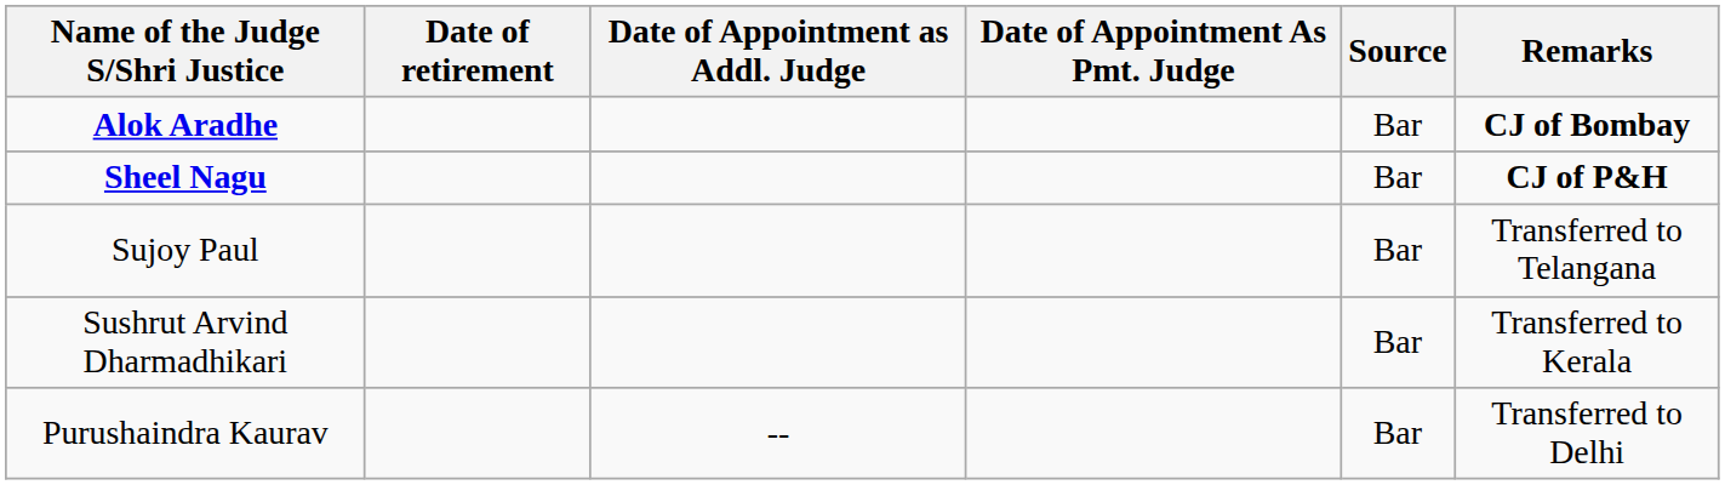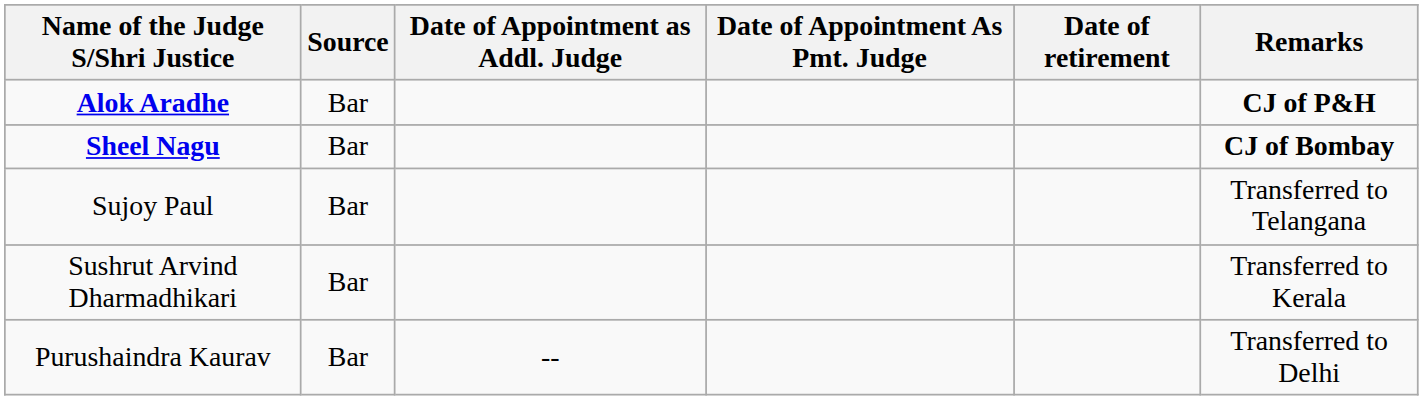columns swapped: Source <-> Date of retirement
Alok Aradhe | Remarks: CJ of Bombay -> CJ of P&H
Sheel Nagu | Remarks: CJ of P&H -> CJ of Bombay
